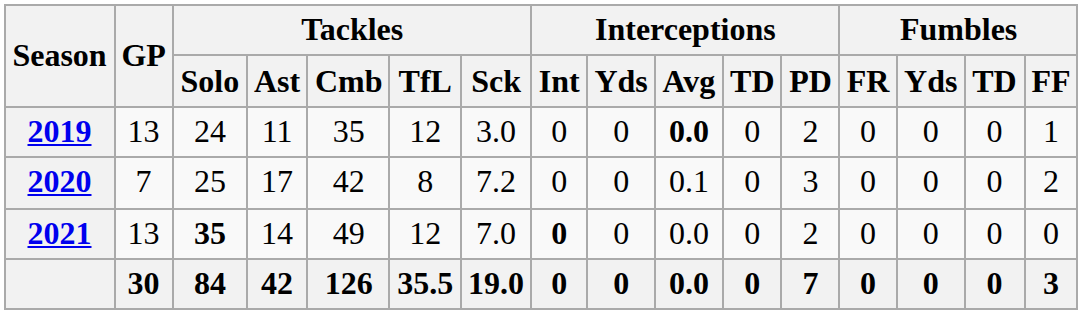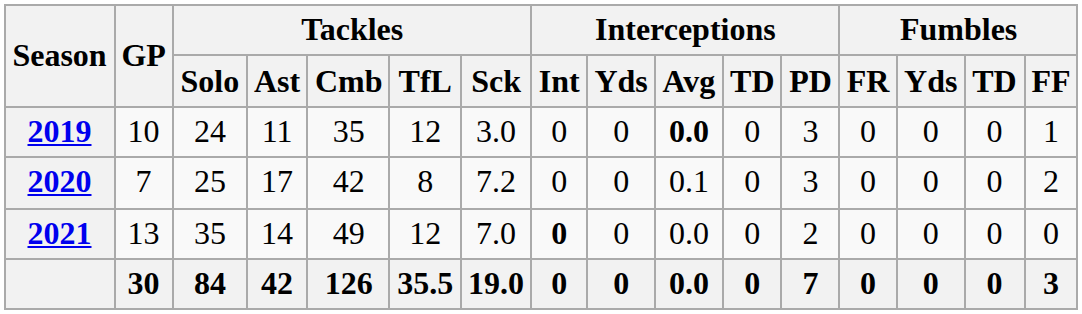2019 | GP: 13 -> 10
2019 | Interceptions / PD: 2 -> 3
2021 | Tackles / Solo: bold -> normal
